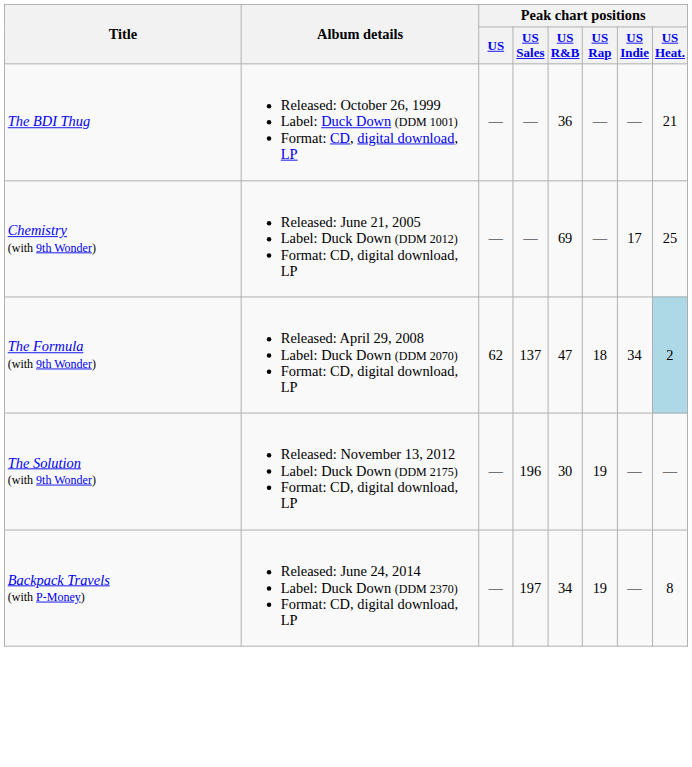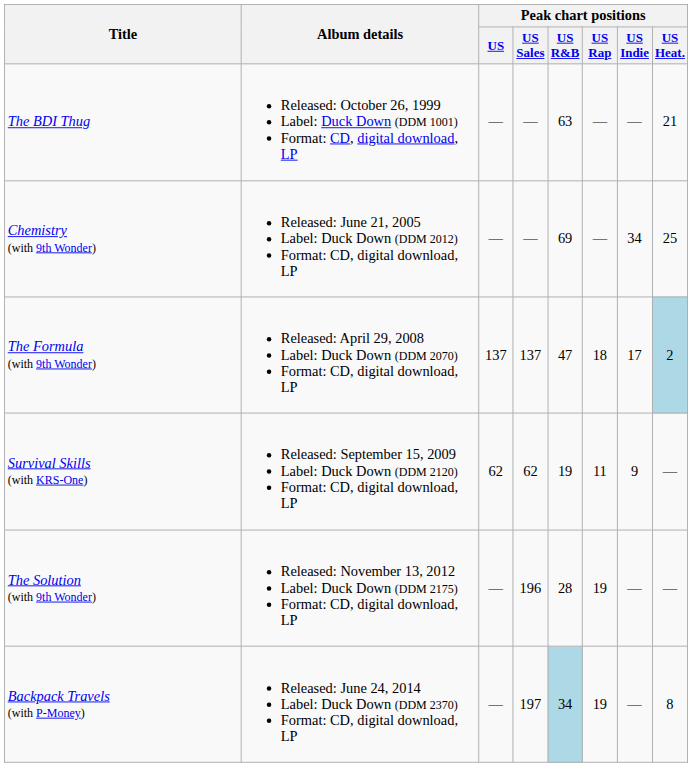The BDI Thug | Peak chart positions / US R&B: 36 -> 63
Chemistry (with 9th Wonder) | Peak chart positions / US Indie: 17 -> 34
The Formula (with 9th Wonder) | Peak chart positions / US: 62 -> 137
The Formula (with 9th Wonder) | Peak chart positions / US Indie: 34 -> 17
+ row: Survival Skills (with KRS-One) | Released: September 15, 2009 Label: Duck Down (DDM 2120) Format: CD, digital download, LP | 62 | 62 | 19 | 11 | 9 | —
The Solution (with 9th Wonder) | Peak chart positions / US R&B: 30 -> 28
Backpack Travels (with P-Money) | Peak chart positions / US R&B: no background -> lightblue background
